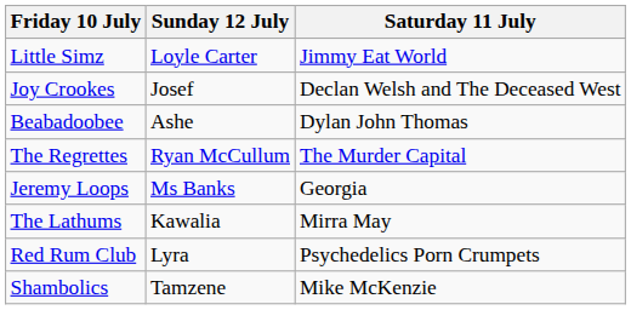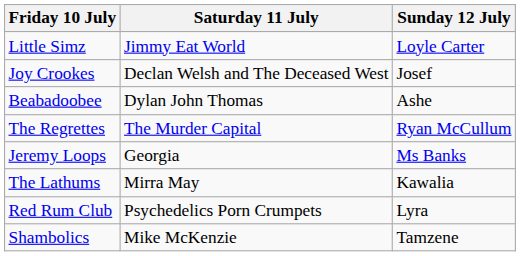columns swapped: Saturday 11 July <-> Sunday 12 July
